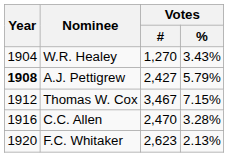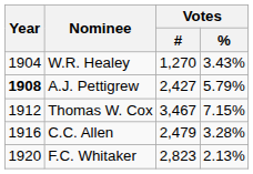C.C. Allen | Votes / #: 2,470 -> 2,479
F.C. Whitaker | Votes / #: 2,623 -> 2,823
